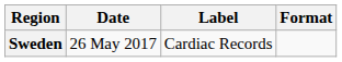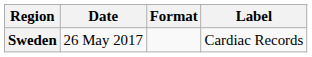columns swapped: Format <-> Label
